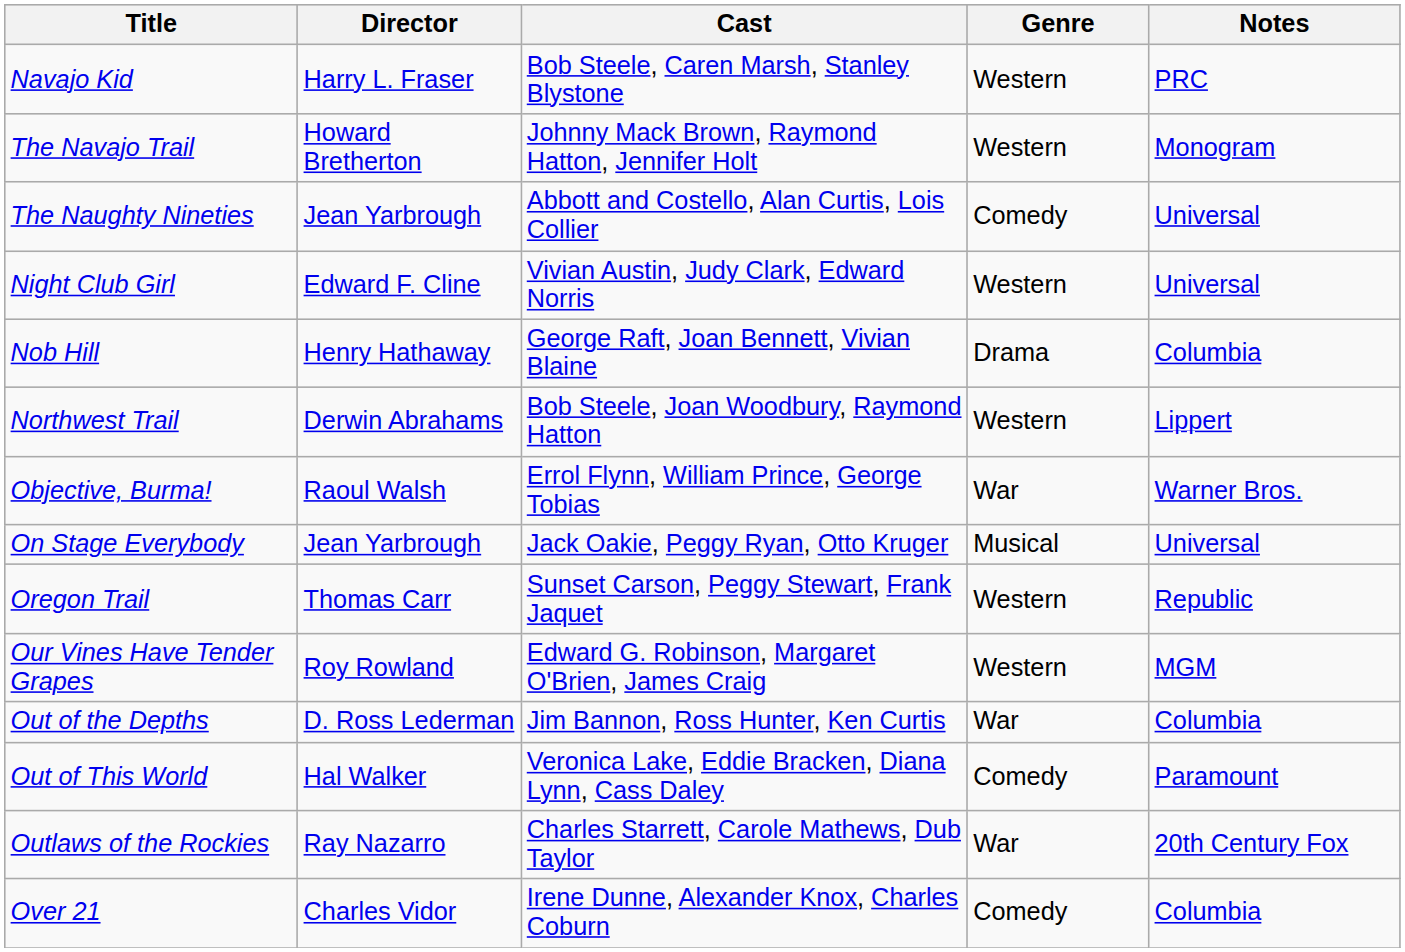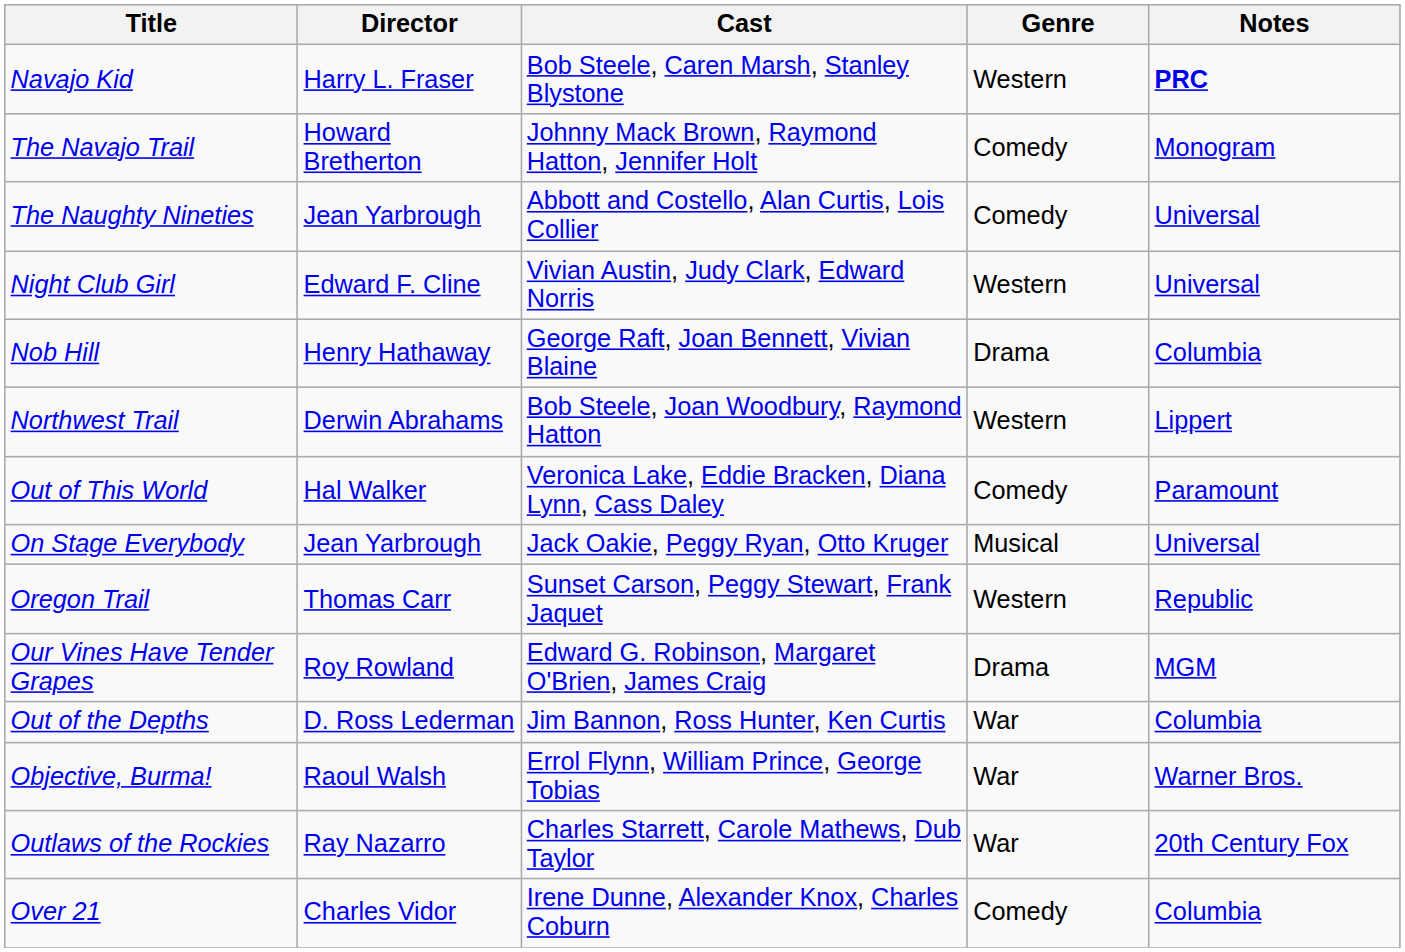Navajo Kid | Notes: normal -> bold
The Navajo Trail | Genre: Western -> Comedy
rows swapped: Objective, Burma! <-> Out of This World
Our Vines Have Tender Grapes | Genre: Western -> Drama
